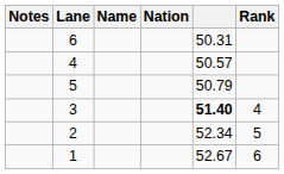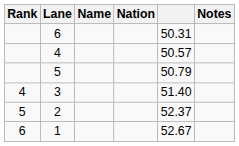columns swapped: Rank <-> Notes
3 | column 5: bold -> normal
2 | column 5: 52.34 -> 52.37
